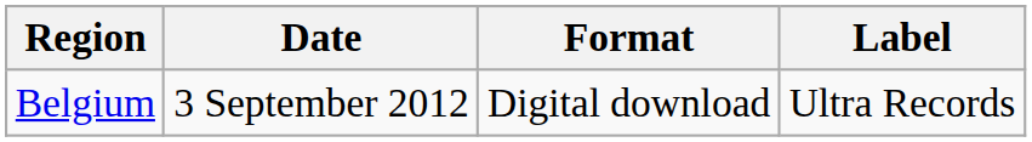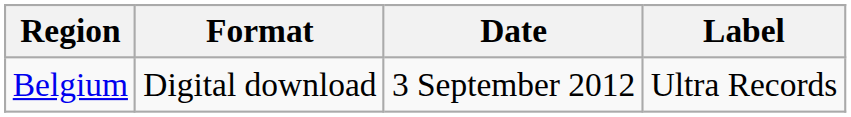columns swapped: Date <-> Format
